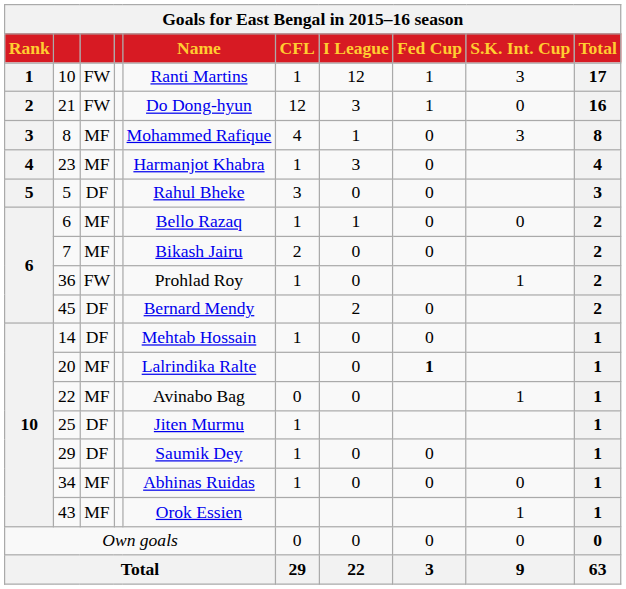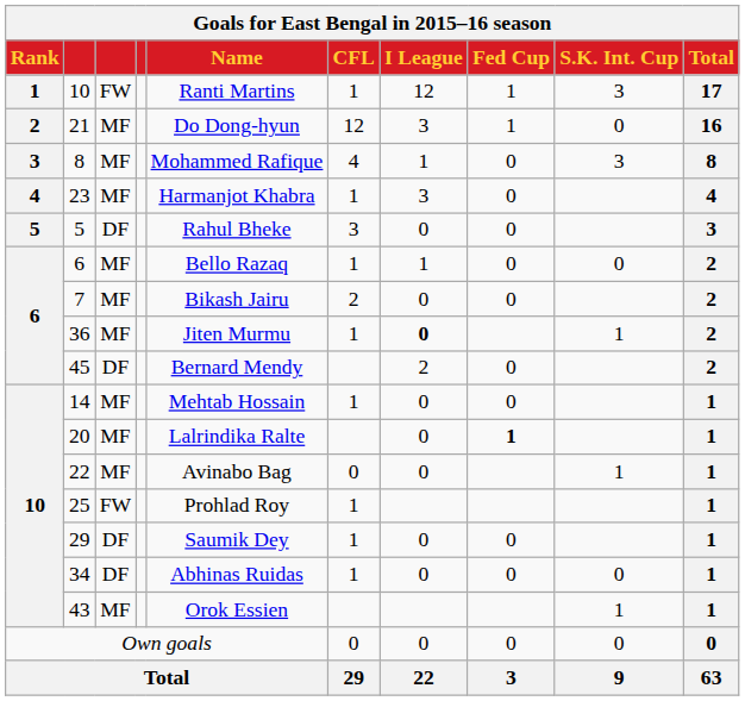21 | column 3: FW -> MF
36 | column 3: FW -> MF
36 | Name: Prohlad Roy -> Jiten Murmu
36 | I League: normal -> bold
14 | column 3: DF -> MF
25 | column 3: DF -> FW
25 | Name: Jiten Murmu -> Prohlad Roy
34 | column 3: MF -> DF
